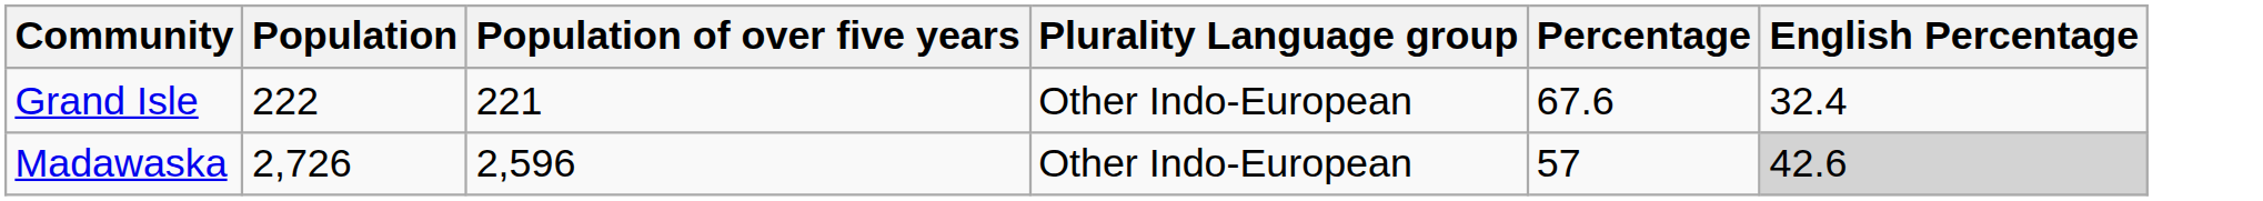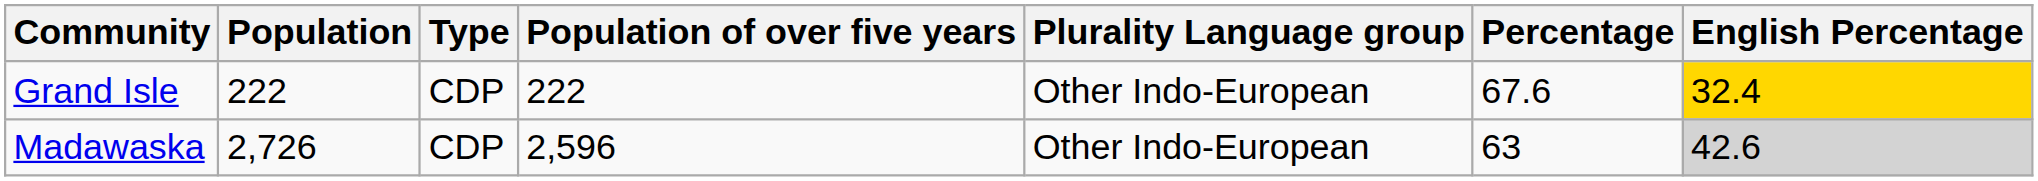+ column: Type | CDP | CDP
Grand Isle | Population of over five years: 221 -> 222
Grand Isle | English Percentage: no background -> gold background
Madawaska | Percentage: 57 -> 63
